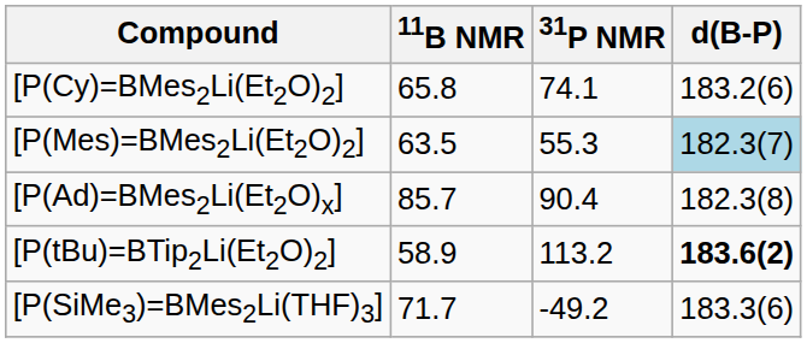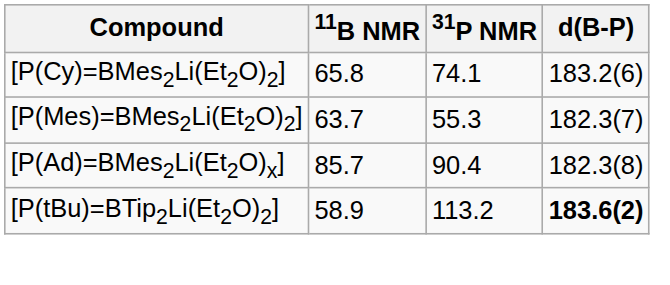[P(Mes)=BMes2Li(Et2O)2] | 11B NMR: 63.5 -> 63.7
[P(Mes)=BMes2Li(Et2O)2] | d(B-P): lightblue background -> no background
- row: [P(SiMe3)=BMes2Li(THF)3] | 71.7 | -49.2 | 183.3(6)
